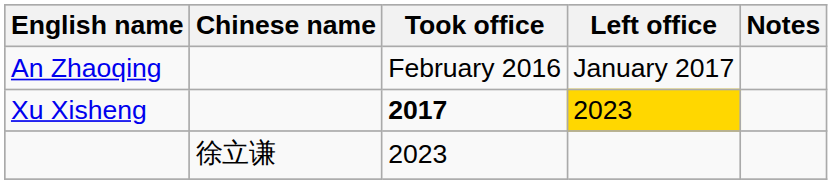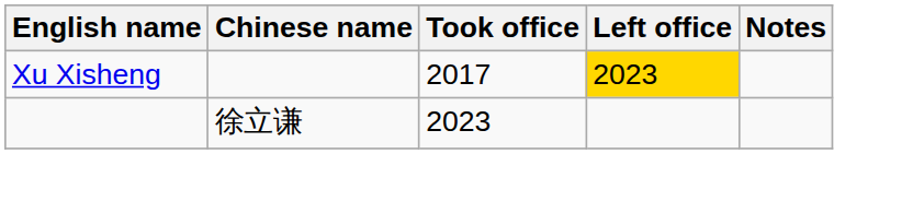- row: An Zhaoqing | February 2016 | January 2017
Xu Xisheng | Took office: bold -> normal
